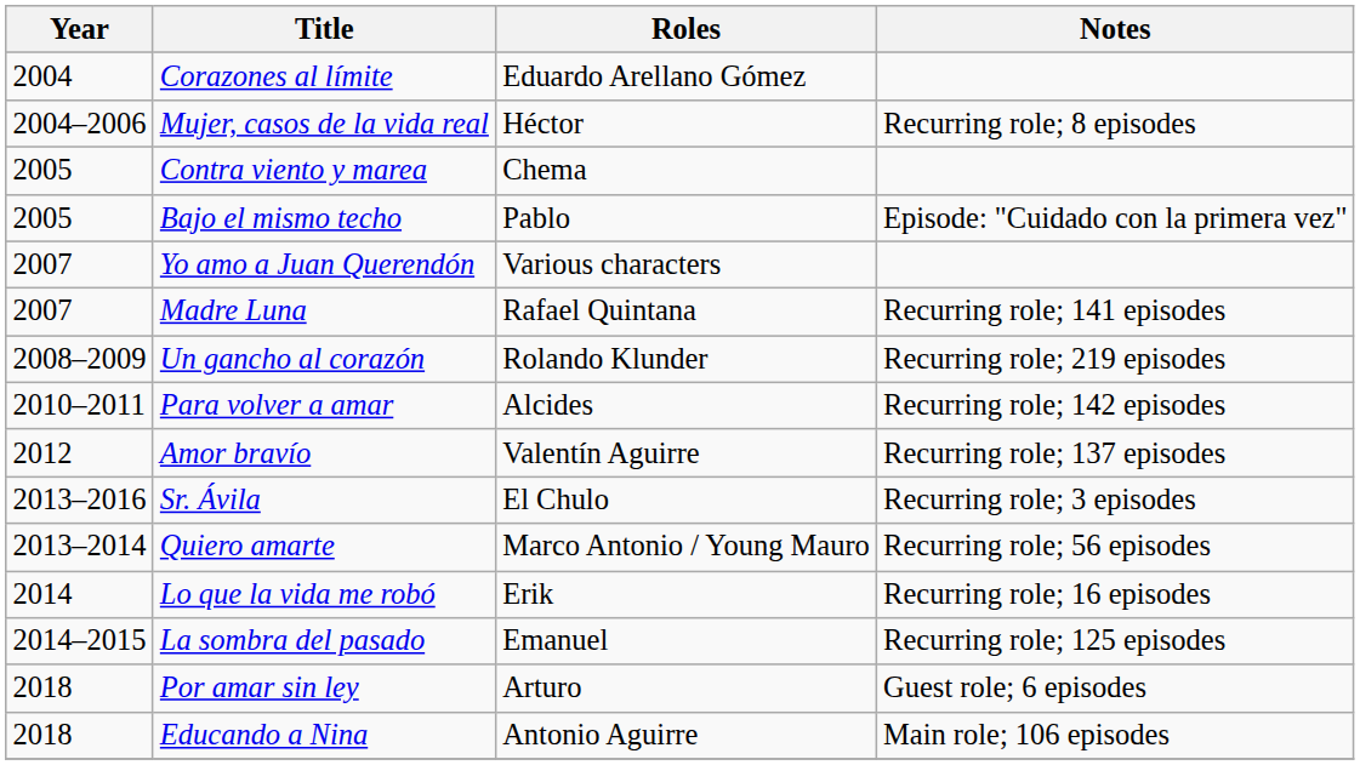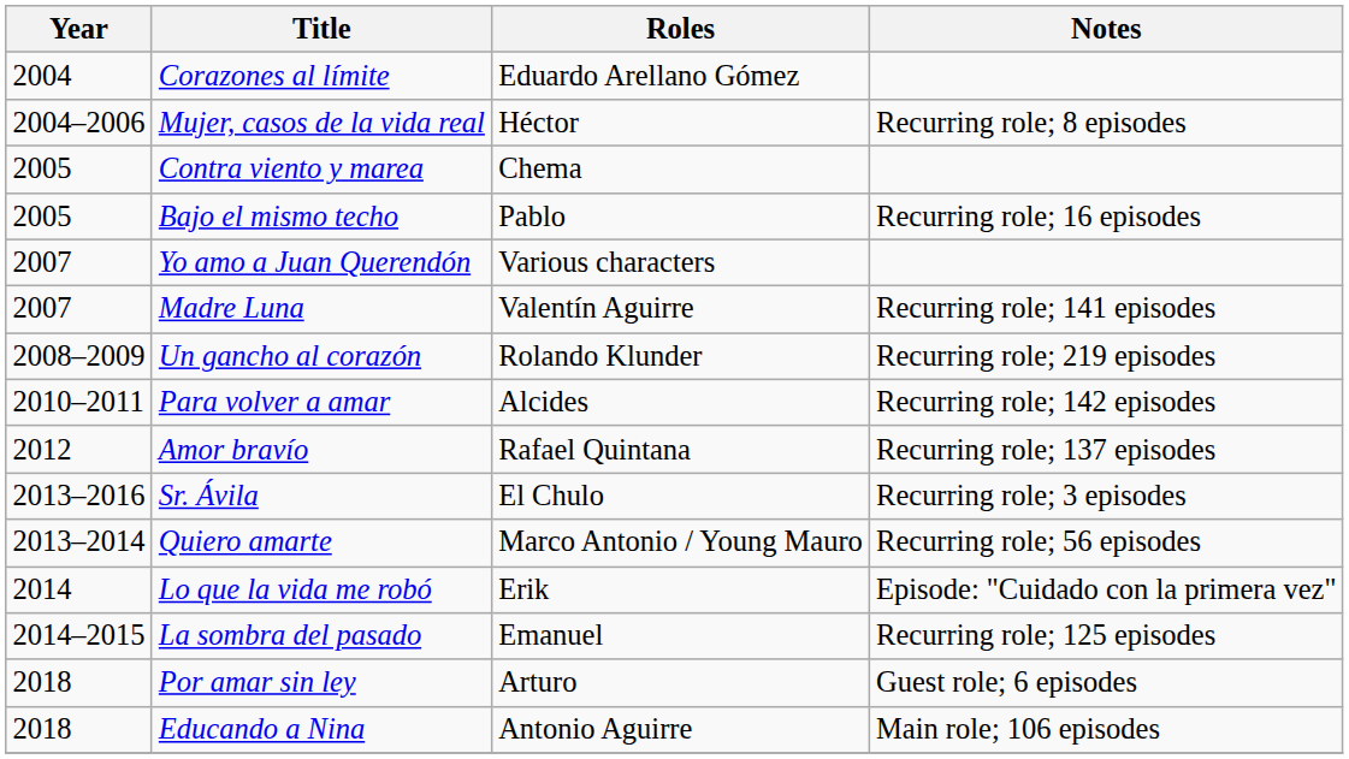Bajo el mismo techo | Notes: Episode: "Cuidado con la primera vez" -> Recurring role; 16 episodes
Madre Luna | Roles: Rafael Quintana -> Valentín Aguirre
Amor bravío | Roles: Valentín Aguirre -> Rafael Quintana
Lo que la vida me robó | Notes: Recurring role; 16 episodes -> Episode: "Cuidado con la primera vez"
